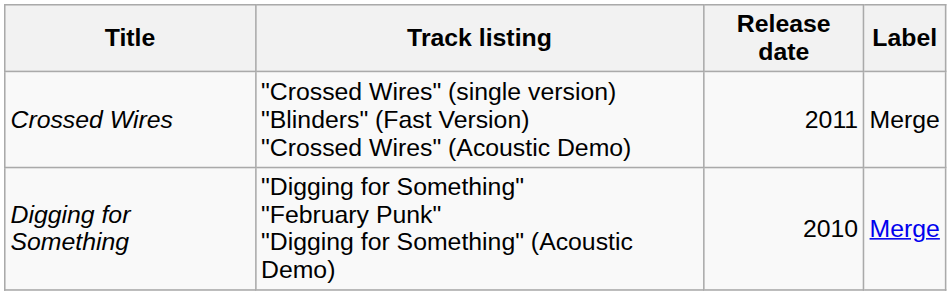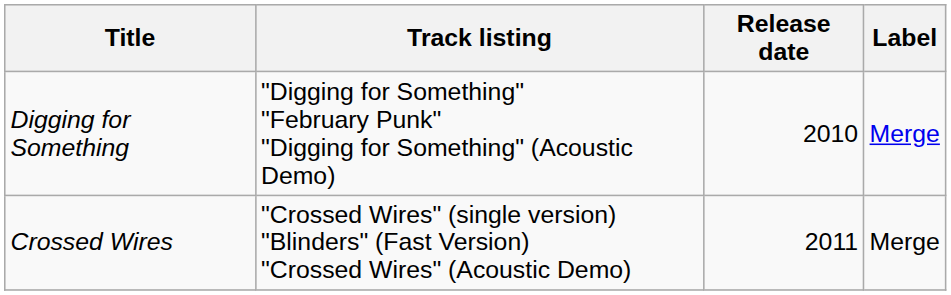rows swapped: Digging for Something <-> Crossed Wires
